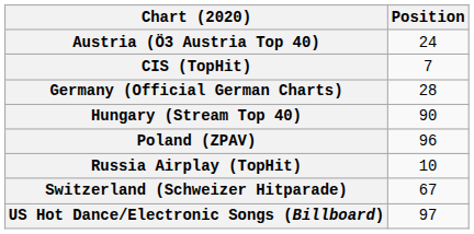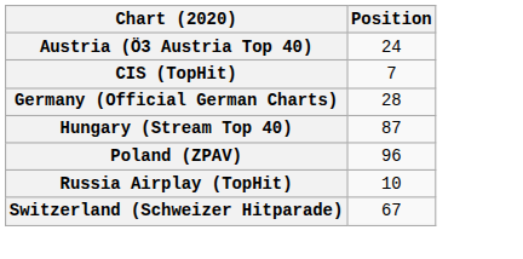Hungary (Stream Top 40) | Position: 90 -> 87
- row: US Hot Dance/Electronic Songs (Billboard) | 97
